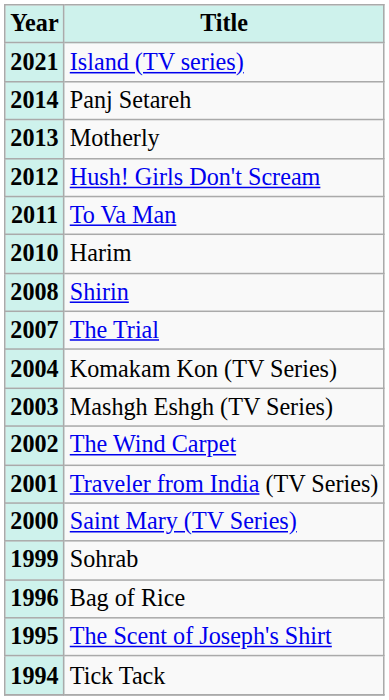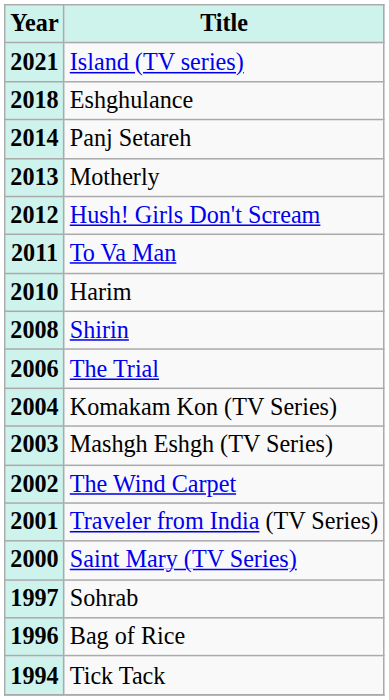+ row: 2018 | Eshghulance
The Trial | Year: 2007 -> 2006
Sohrab | Year: 1999 -> 1997
- row: 1995 | The Scent of Joseph's Shirt
